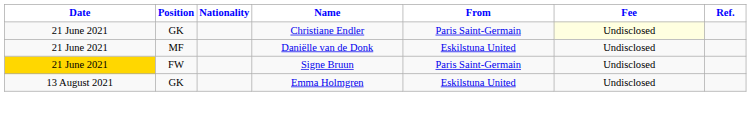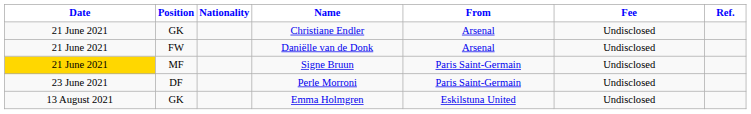Christiane Endler | From: Paris Saint-Germain -> Arsenal
Christiane Endler | Fee: lightyellow background -> no background
Daniëlle van de Donk | Position: MF -> FW
Daniëlle van de Donk | From: Eskilstuna United -> Arsenal
Signe Bruun | Position: FW -> MF
+ row: 23 June 2021 | DF | Perle Morroni | Paris Saint-Germain | Undisclosed
